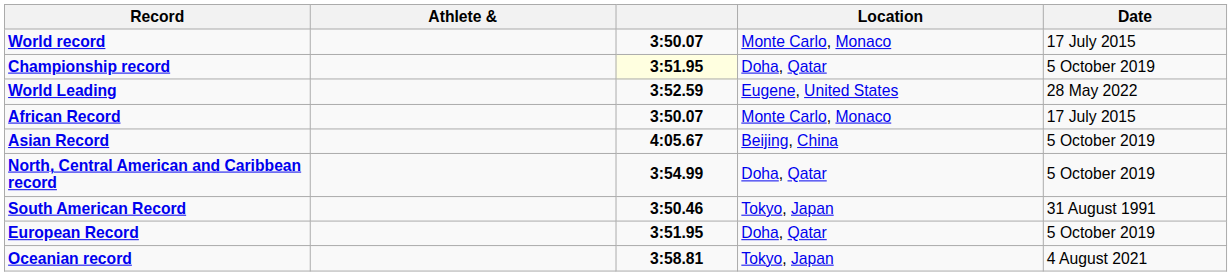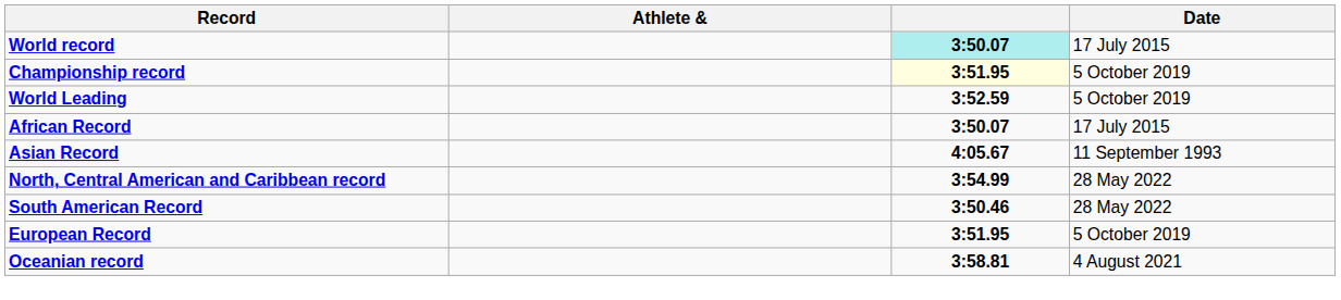- column: Location | Monte Carlo, Monaco | Doha, Qatar | Eugene, United States | Monte Carlo, Monaco | Beijing, China | Doha, Qatar | Tokyo, Japan | Doha, Qatar | Tokyo, Japan
World record | column 3: no background -> paleturquoise background
World Leading | Date: 28 May 2022 -> 5 October 2019
Asian Record | Date: 5 October 2019 -> 11 September 1993
North, Central American and Caribbean record | Date: 5 October 2019 -> 28 May 2022
South American Record | Date: 31 August 1991 -> 28 May 2022
